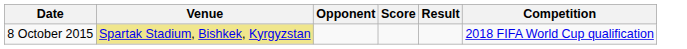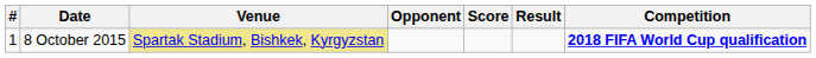+ column: # | 1
8 October 2015 | Competition: normal -> bold
